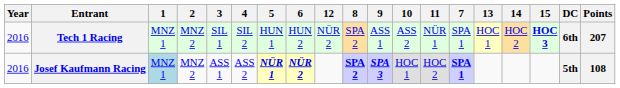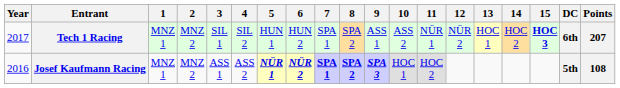columns swapped: 7 <-> 12
Tech 1 Racing | Year: 2016 -> 2017
Josef Kaufmann Racing | 1: lightblue background -> no background
